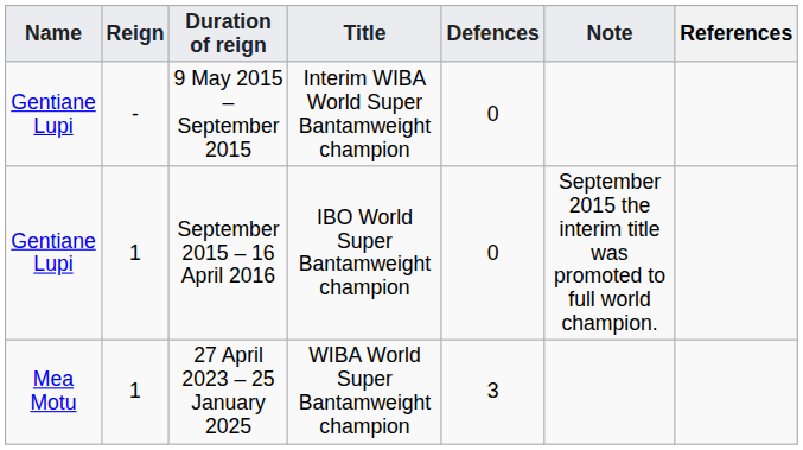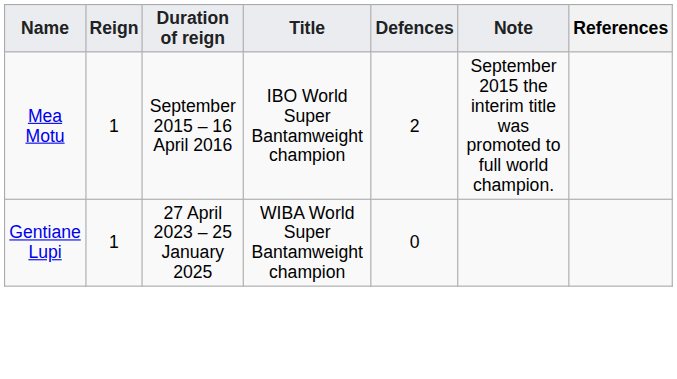- row: Gentiane Lupi | - | 9 May 2015 – September 2015 | Interim WIBA World Super Bantamweight champion | 0
September 2015 – 16 April 2016 | Name: Gentiane Lupi -> Mea Motu
September 2015 – 16 April 2016 | Defences: 0 -> 2
27 April 2023 – 25 January 2025 | Name: Mea Motu -> Gentiane Lupi
27 April 2023 – 25 January 2025 | Defences: 3 -> 0
